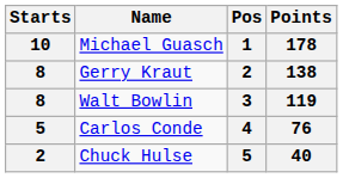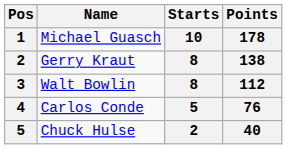columns swapped: Pos <-> Starts
Walt Bowlin | Points: 119 -> 112
